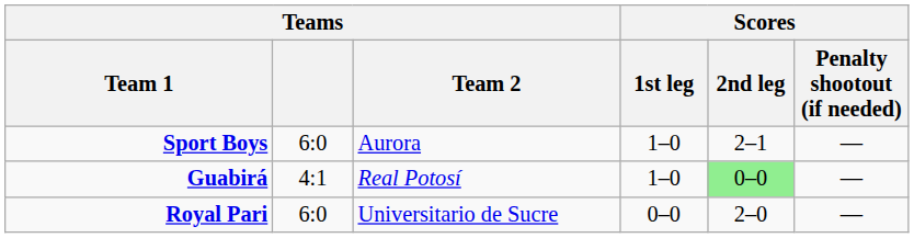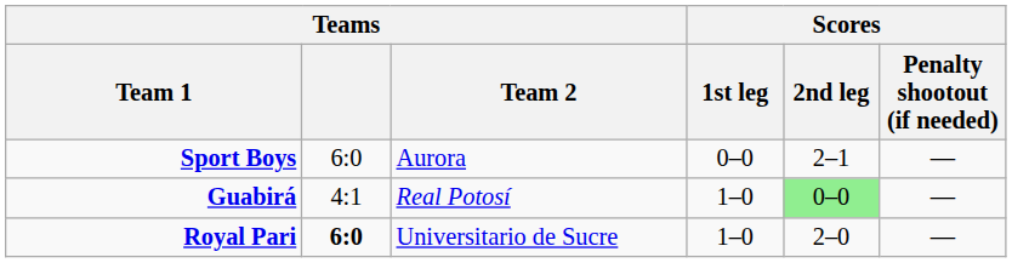Sport Boys | Scores / 1st leg: 1–0 -> 0–0
Royal Pari | Teams: normal -> bold
Royal Pari | Scores / 1st leg: 0–0 -> 1–0
